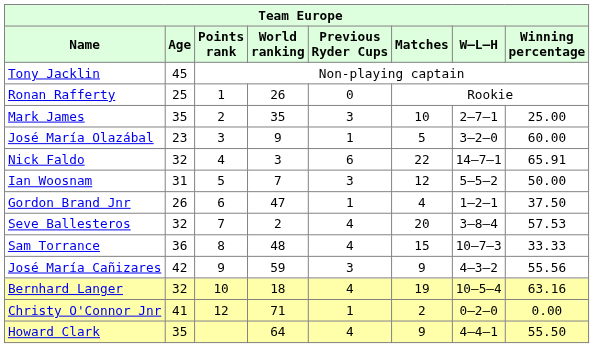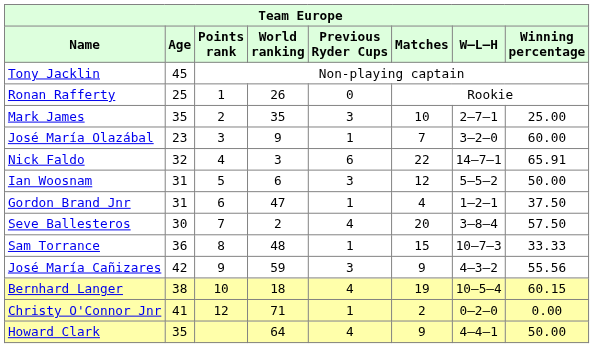José María Olazábal | Matches: 5 -> 7
Ian Woosnam | World ranking: 7 -> 6
Gordon Brand Jnr | Age: 26 -> 31
Seve Ballesteros | Age: 32 -> 30
Seve Ballesteros | Winning percentage: 57.53 -> 57.50
Sam Torrance | Previous Ryder Cups: 4 -> 1
Bernhard Langer | Age: 32 -> 38
Bernhard Langer | Winning percentage: 63.16 -> 60.15
Howard Clark | Winning percentage: 55.50 -> 50.00
